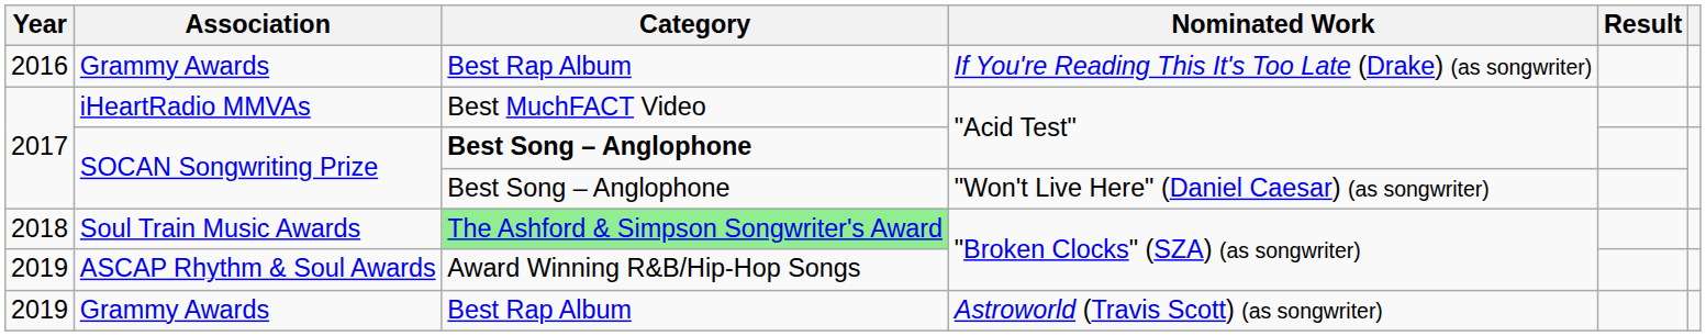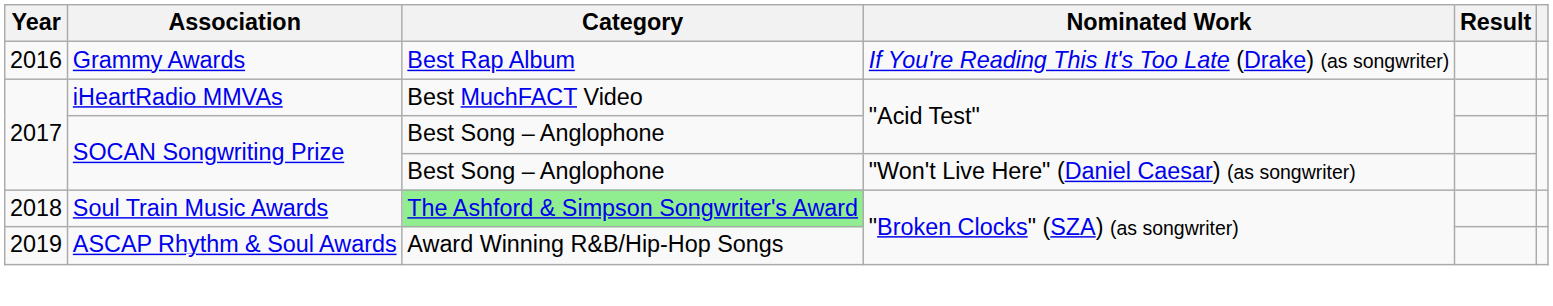SOCAN Songwriting Prize / "Acid Test" | Category: bold -> normal
- row: 2019 | Grammy Awards | Best Rap Album | Astroworld (Travis Scott) (as songwriter)
